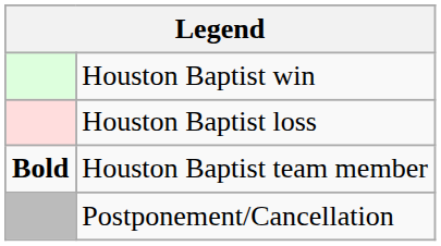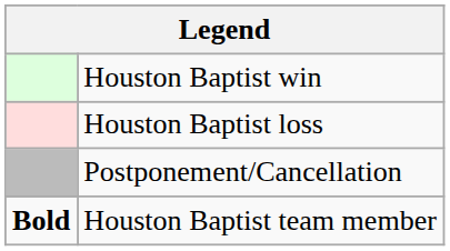rows swapped: Postponement/Cancellation <-> Houston Baptist team member
